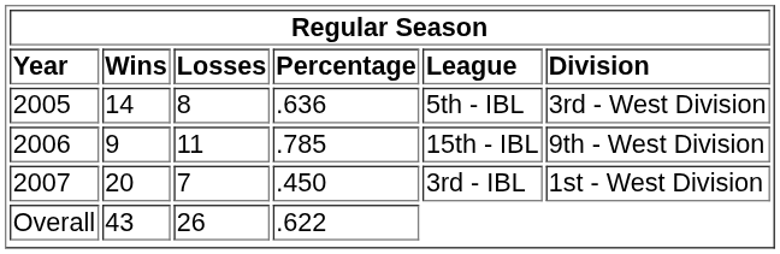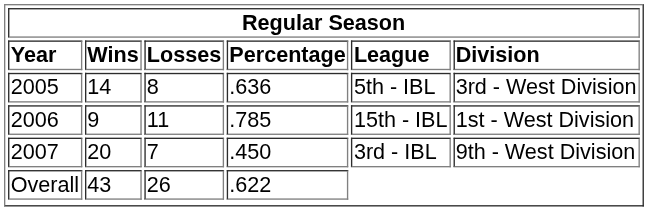2006 | column 6: 9th - West Division -> 1st - West Division
2007 | column 6: 1st - West Division -> 9th - West Division
